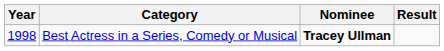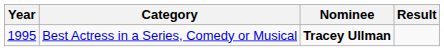Best Actress in a Series, Comedy or Musical | Year: 1998 -> 1995
